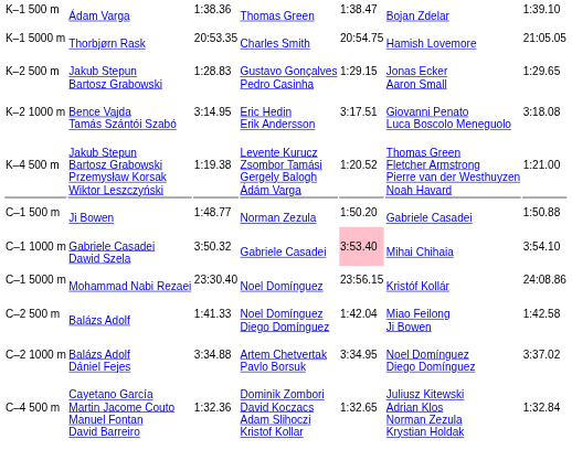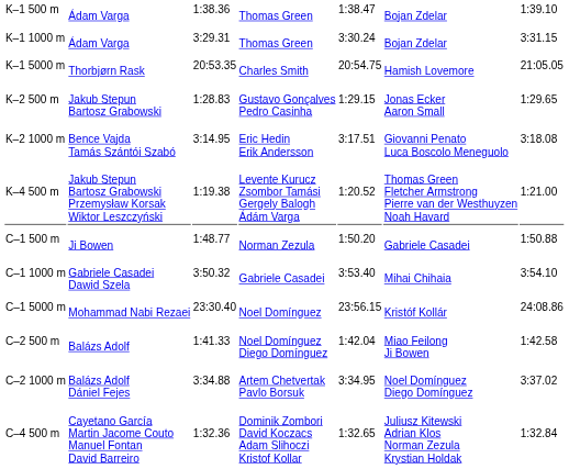+ row: K–1 1000 m | Ádam Varga | 3:29.31 | Thomas Green | 3:30.24 | Bojan Zdelar | 3:31.15
C–1 1000 m | column 5: pink background -> no background
